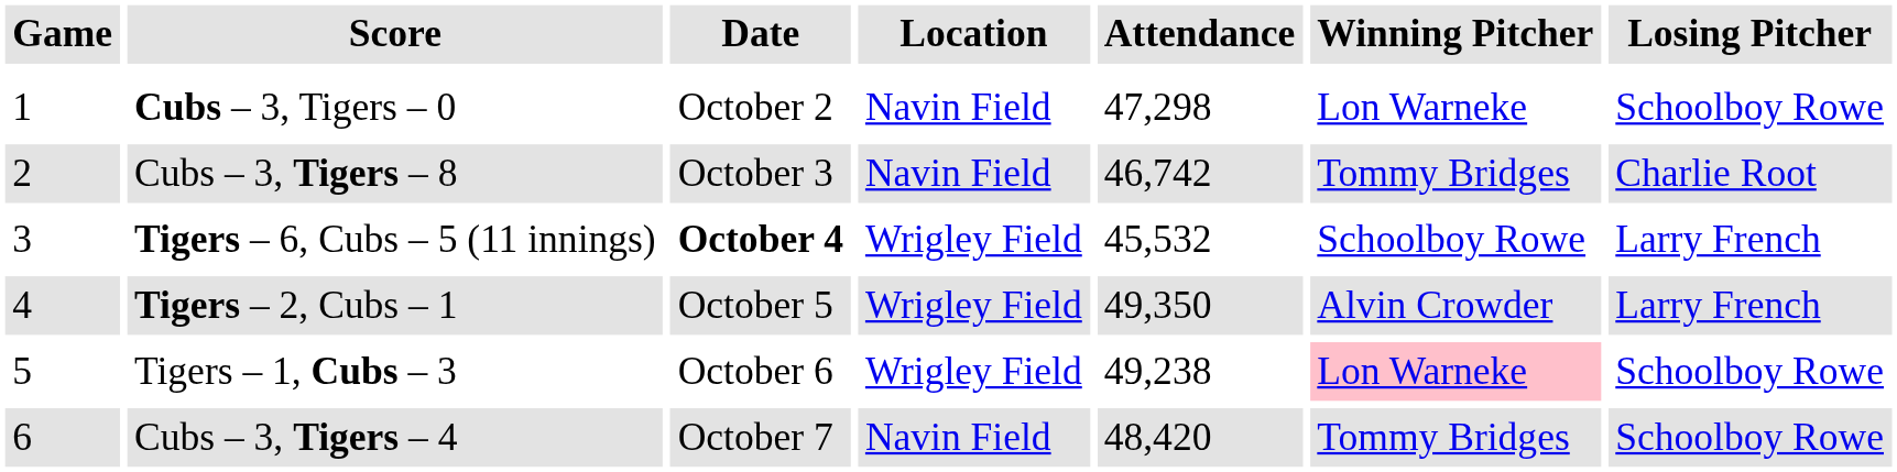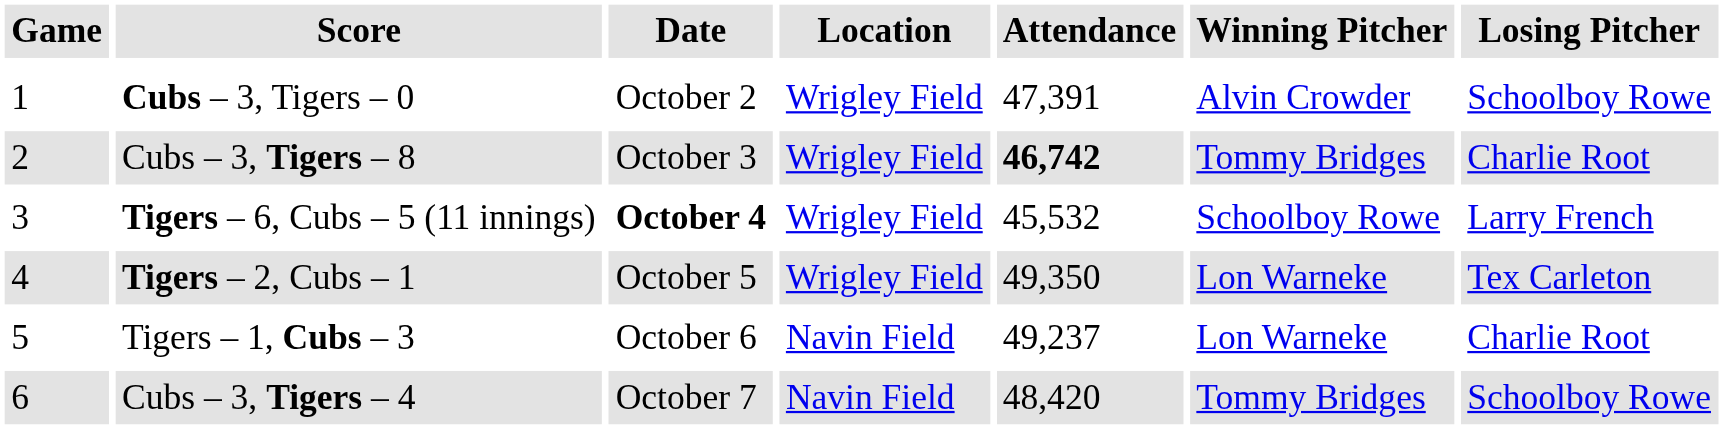Cubs – 3, Tigers – 0 | Location: Navin Field -> Wrigley Field
Cubs – 3, Tigers – 0 | Attendance: 47,298 -> 47,391
Cubs – 3, Tigers – 0 | Winning Pitcher: Lon Warneke -> Alvin Crowder
Cubs – 3, Tigers – 8 | Location: Navin Field -> Wrigley Field
Cubs – 3, Tigers – 8 | Attendance: normal -> bold
Tigers – 2, Cubs – 1 | Winning Pitcher: Alvin Crowder -> Lon Warneke
Tigers – 2, Cubs – 1 | Losing Pitcher: Larry French -> Tex Carleton
Tigers – 1, Cubs – 3 | Location: Wrigley Field -> Navin Field
Tigers – 1, Cubs – 3 | Attendance: 49,238 -> 49,237
Tigers – 1, Cubs – 3 | Winning Pitcher: pink background -> no background
Tigers – 1, Cubs – 3 | Losing Pitcher: Schoolboy Rowe -> Charlie Root
